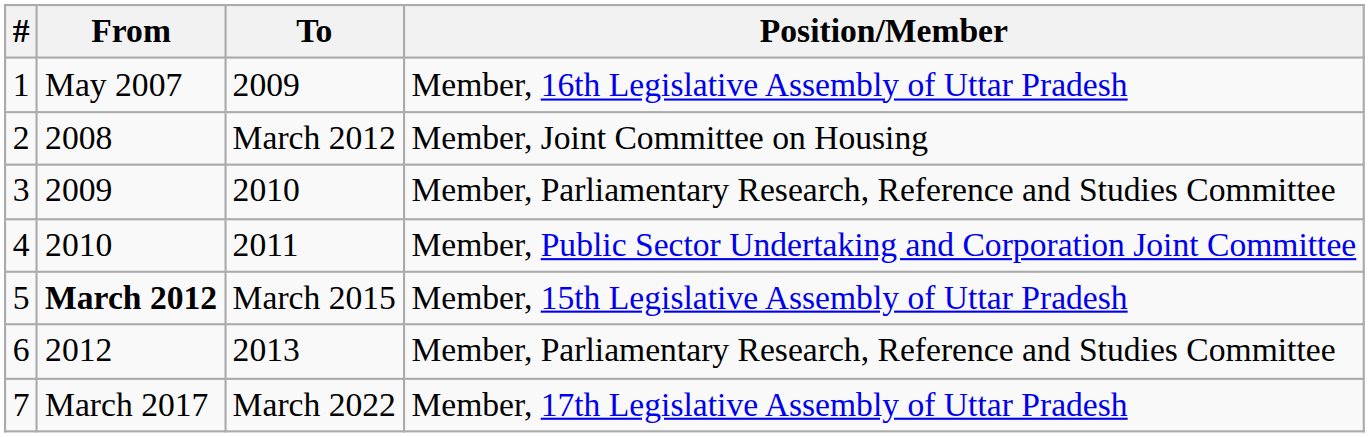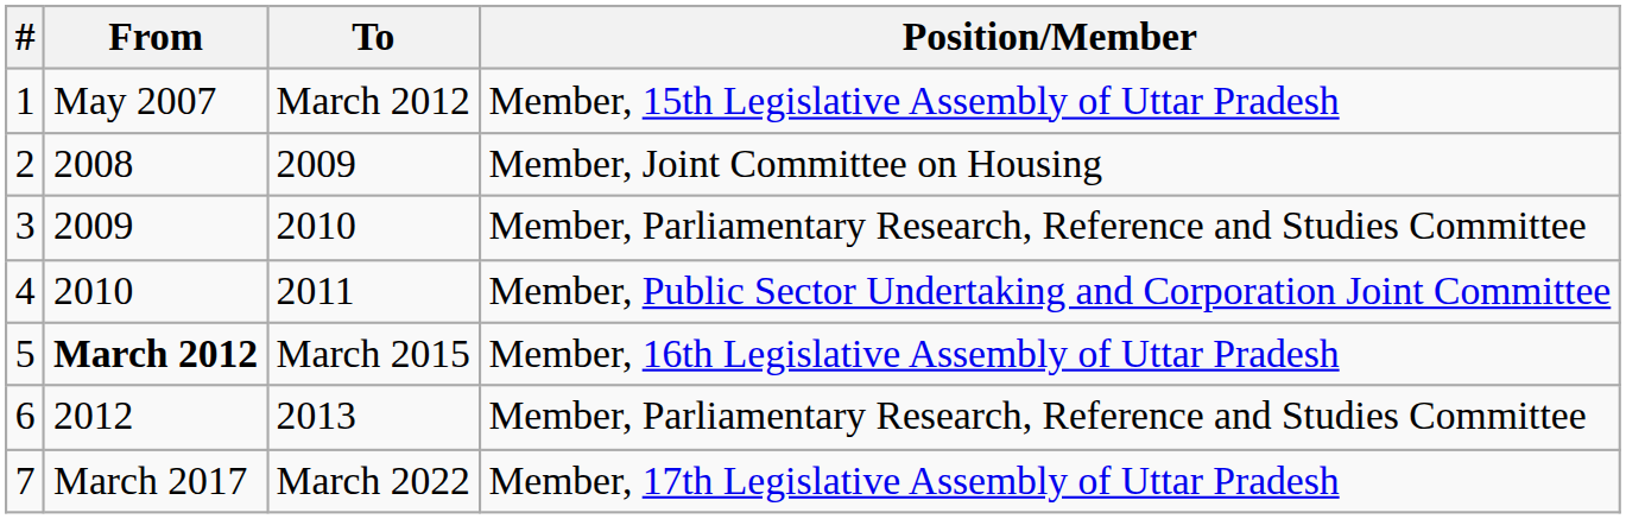1 | To: 2009 -> March 2012
1 | Position/Member: Member, 16th Legislative Assembly of Uttar Pradesh -> Member, 15th Legislative Assembly of Uttar Pradesh
2 | To: March 2012 -> 2009
5 | Position/Member: Member, 15th Legislative Assembly of Uttar Pradesh -> Member, 16th Legislative Assembly of Uttar Pradesh
